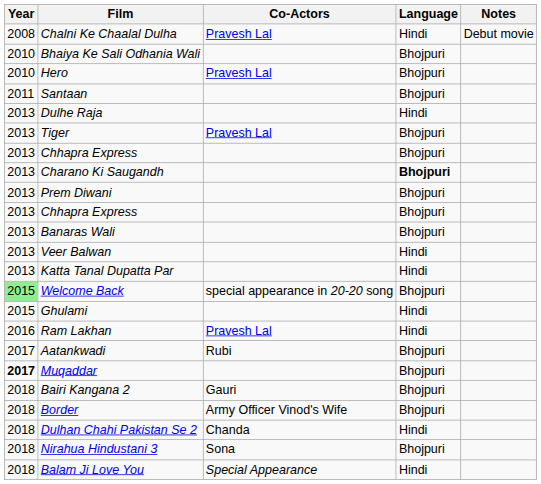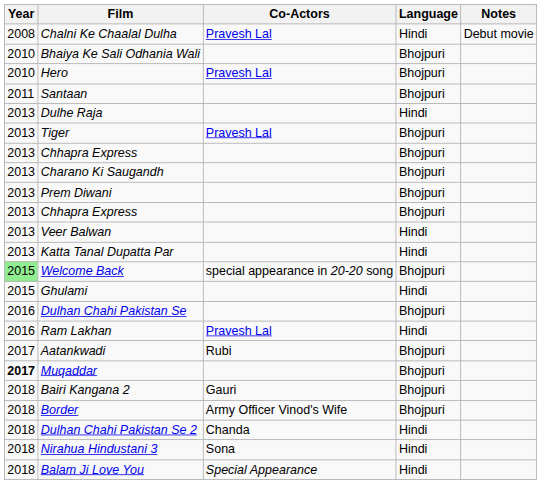Charano Ki Saugandh | Language: bold -> normal
- row: 2013 | Banaras Wali | Bhojpuri
+ row: 2016 | Dulhan Chahi Pakistan Se | Bhojpuri
Nirahua Hindustani 3 | Language: Bhojpuri -> Hindi
